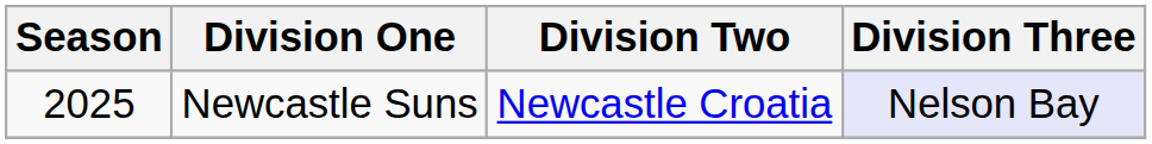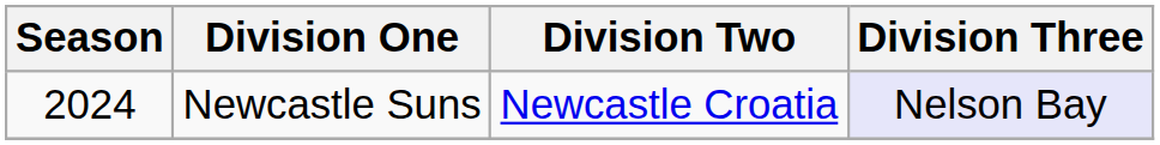Newcastle Suns | Season: 2025 -> 2024
